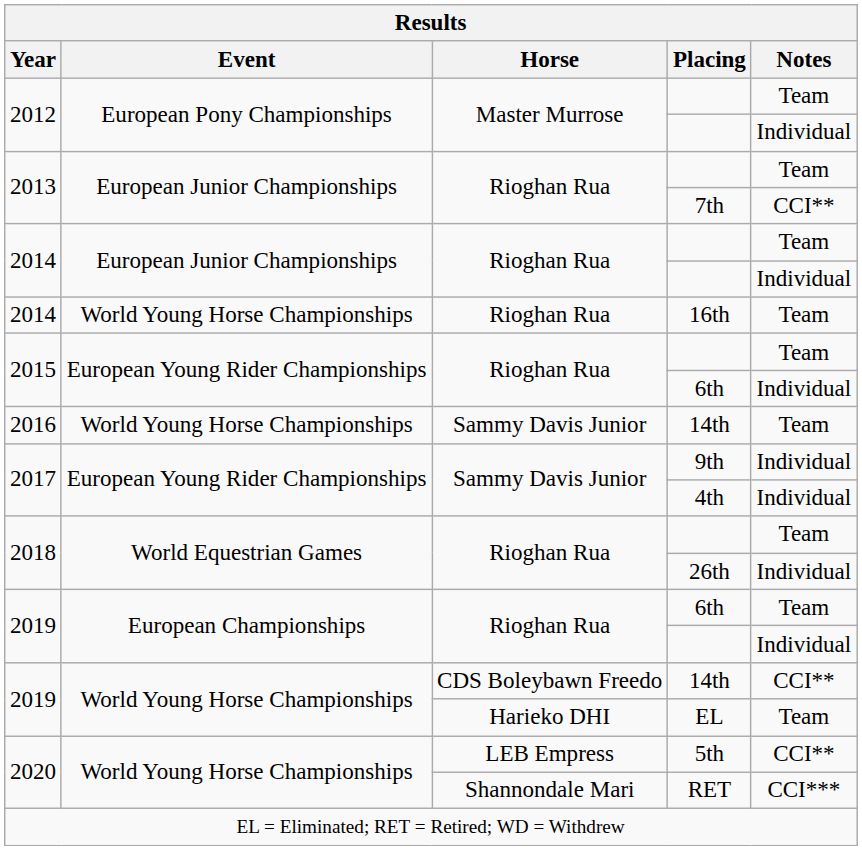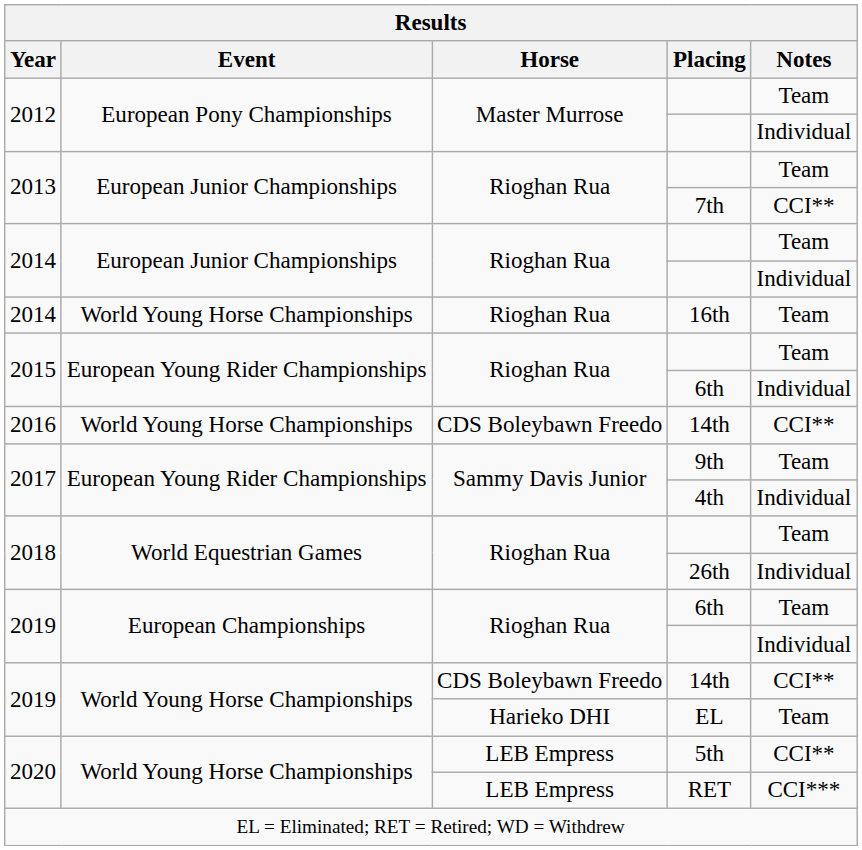2016 / 14th | Horse: Sammy Davis Junior -> CDS Boleybawn Freedo
2016 / 14th | Notes: Team -> CCI**
9th | Notes: Individual -> Team
RET | Horse: Shannondale Mari -> LEB Empress
